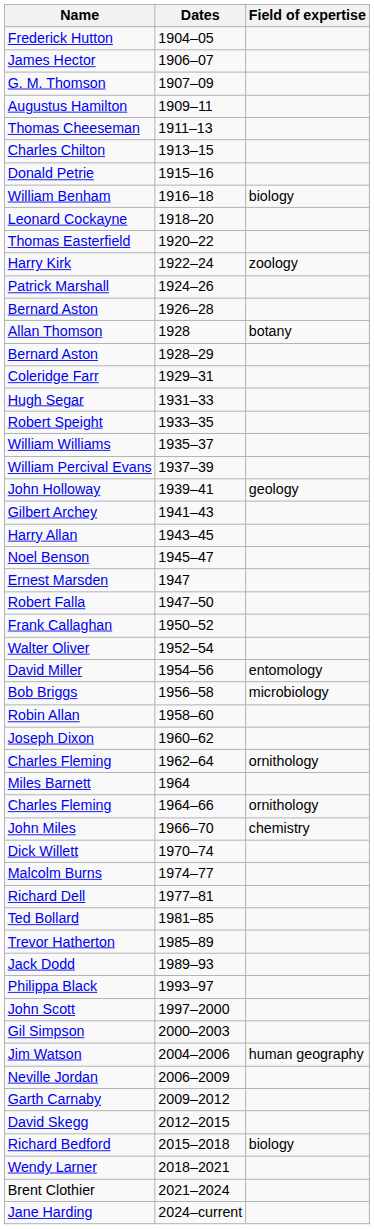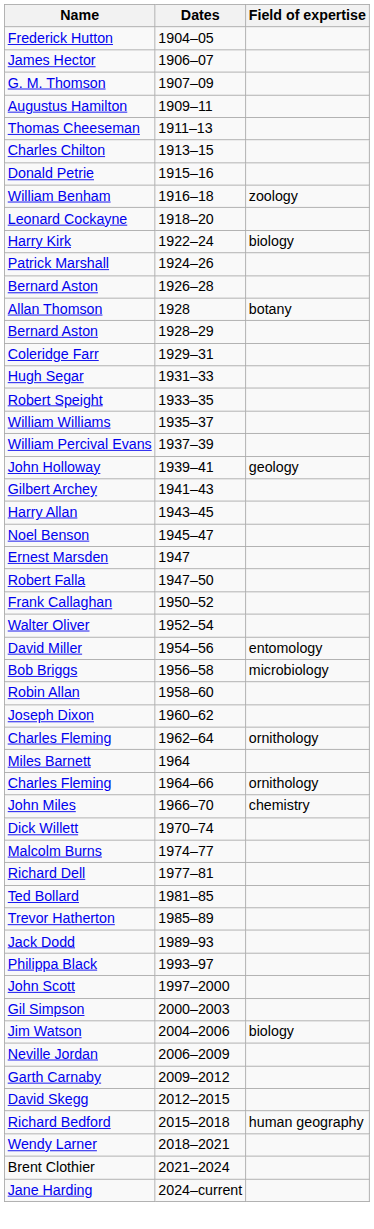William Benham | Field of expertise: biology -> zoology
- row: Thomas Easterfield | 1920–22
Harry Kirk | Field of expertise: zoology -> biology
Jim Watson | Field of expertise: human geography -> biology
Richard Bedford | Field of expertise: biology -> human geography
